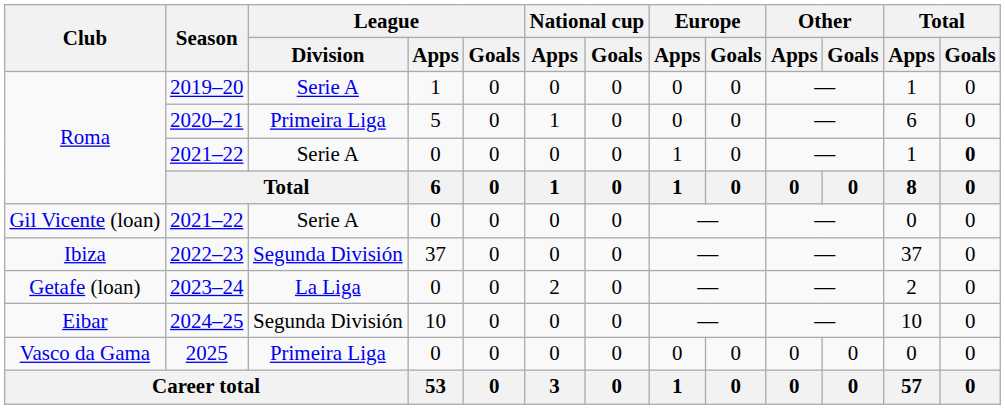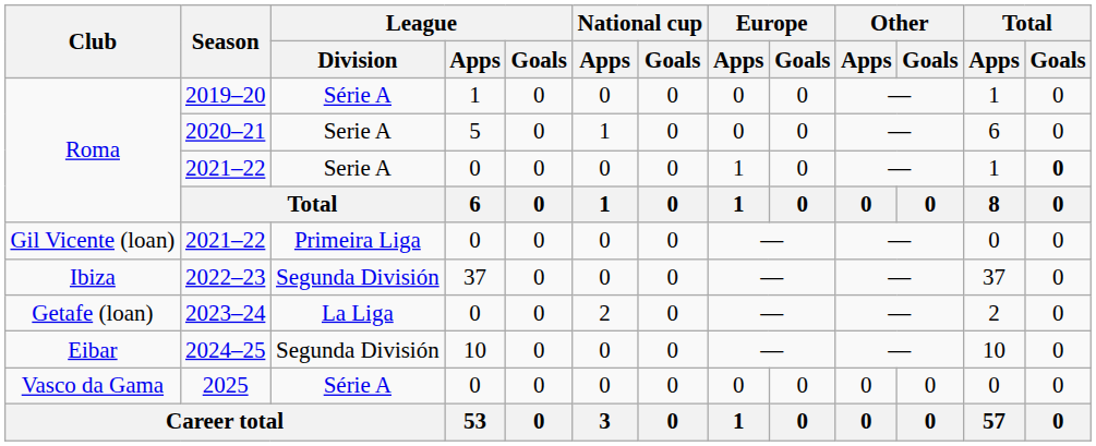2019–20 | League / Division: Serie A -> Série A
2020–21 | League / Division: Primeira Liga -> Serie A
Gil Vicente (loan) / 2021–22 | League / Division: Serie A -> Primeira Liga
2025 | League / Division: Primeira Liga -> Série A
